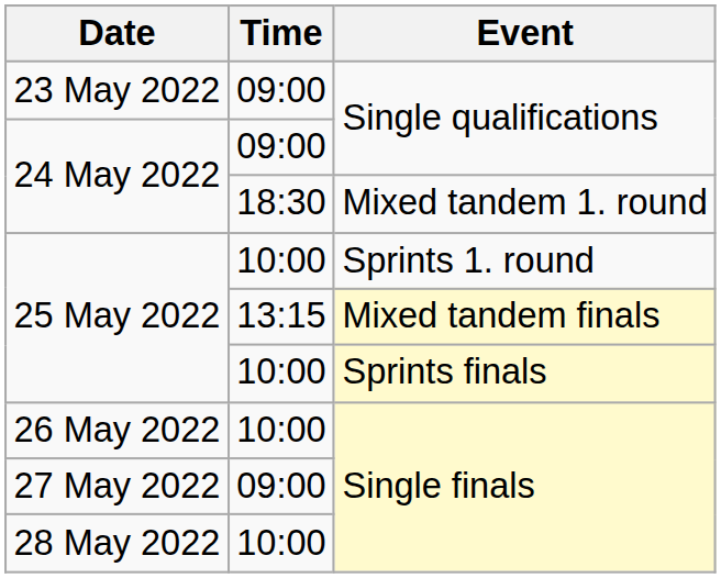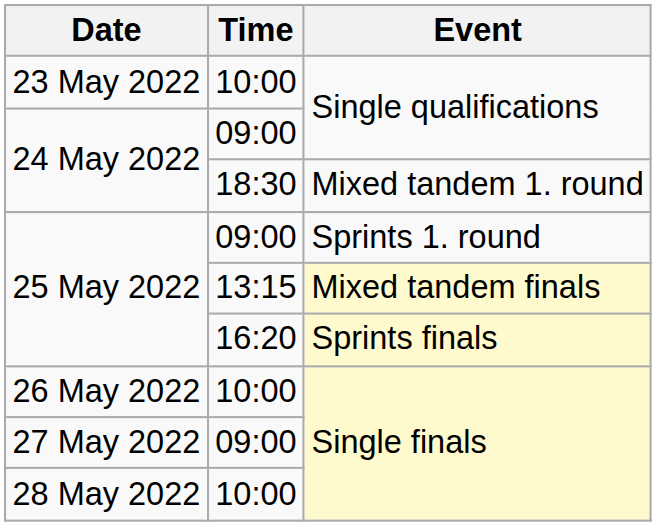23 May 2022 | Time: 09:00 -> 10:00
25 May 2022 / Sprints 1. round | Time: 10:00 -> 09:00
25 May 2022 / Sprints finals | Time: 10:00 -> 16:20
